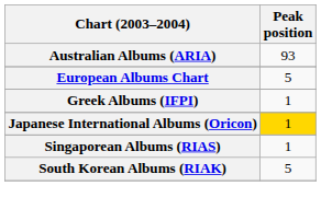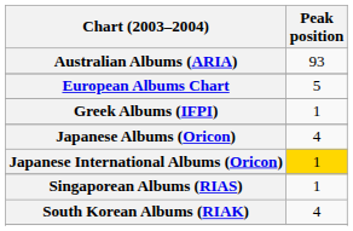+ row: Japanese Albums (Oricon) | 4
South Korean Albums (RIAK) | Peak position: 5 -> 4
